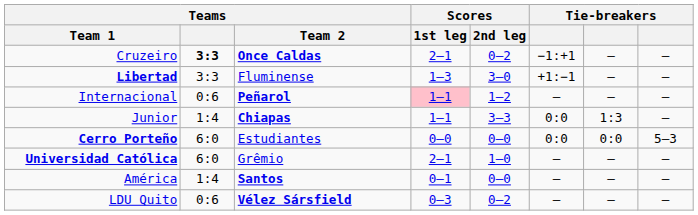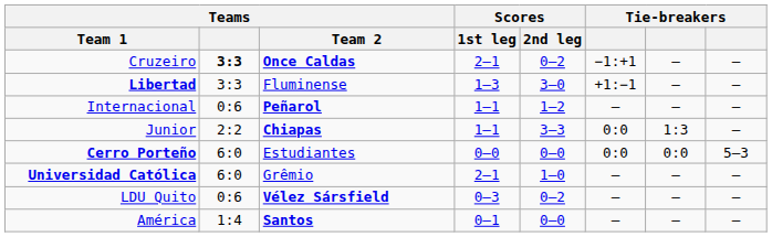Internacional | Scores / 1st leg: pink background -> no background
Junior | Teams: 1:4 -> 2:2
rows swapped: LDU Quito <-> América
